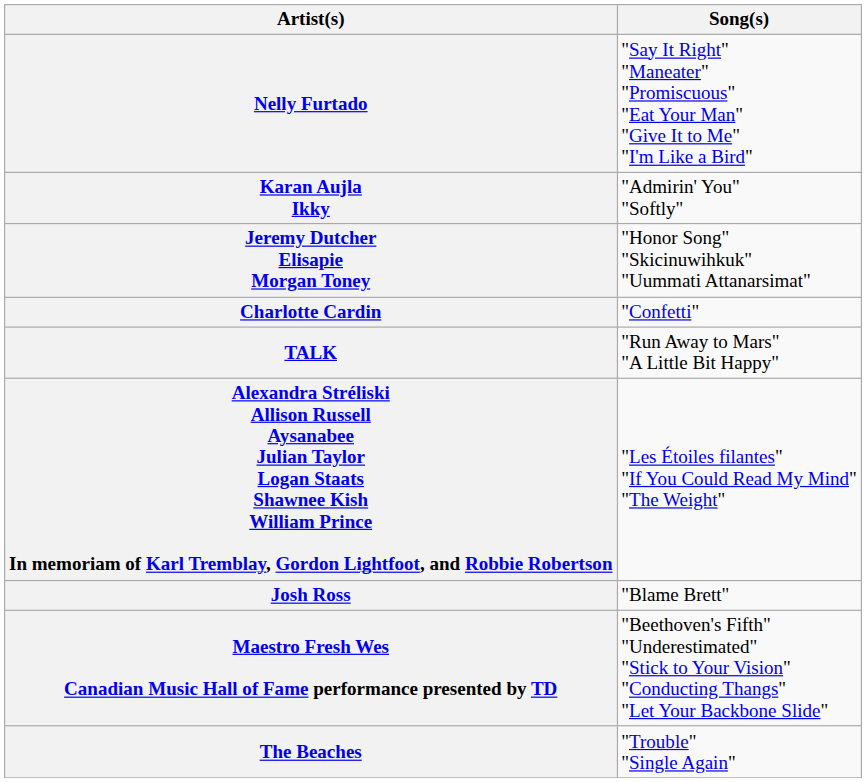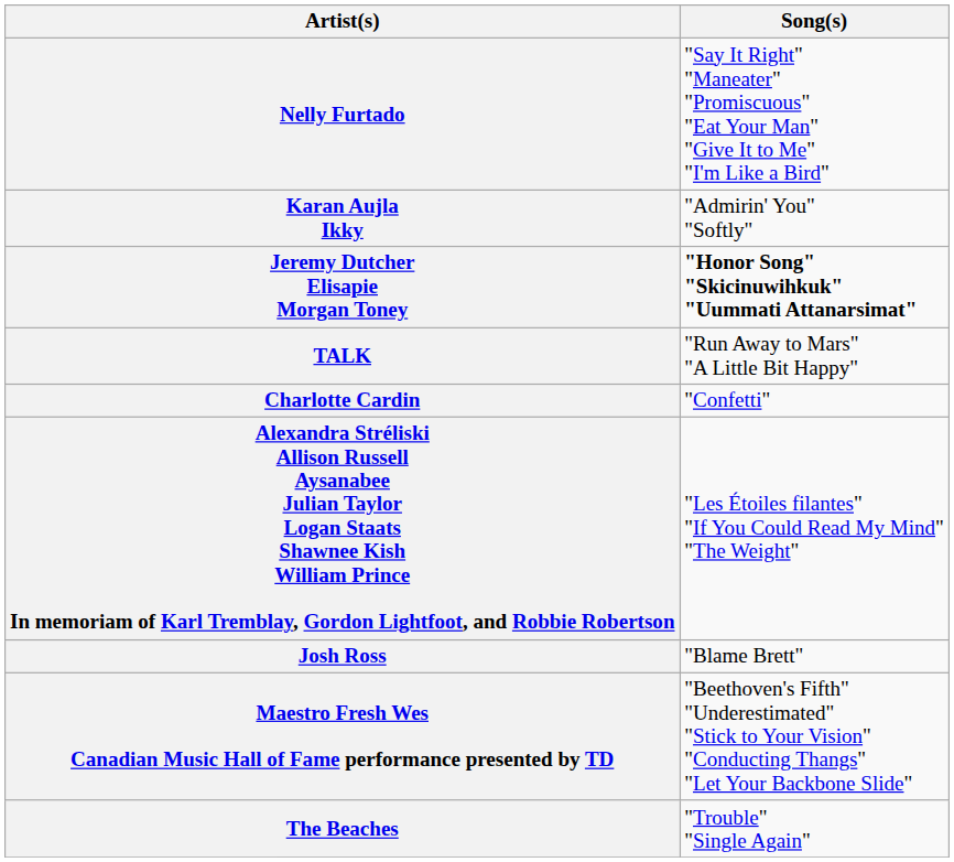Jeremy Dutcher Elisapie Morgan Toney | Song(s): normal -> bold
rows swapped: TALK <-> Charlotte Cardin
